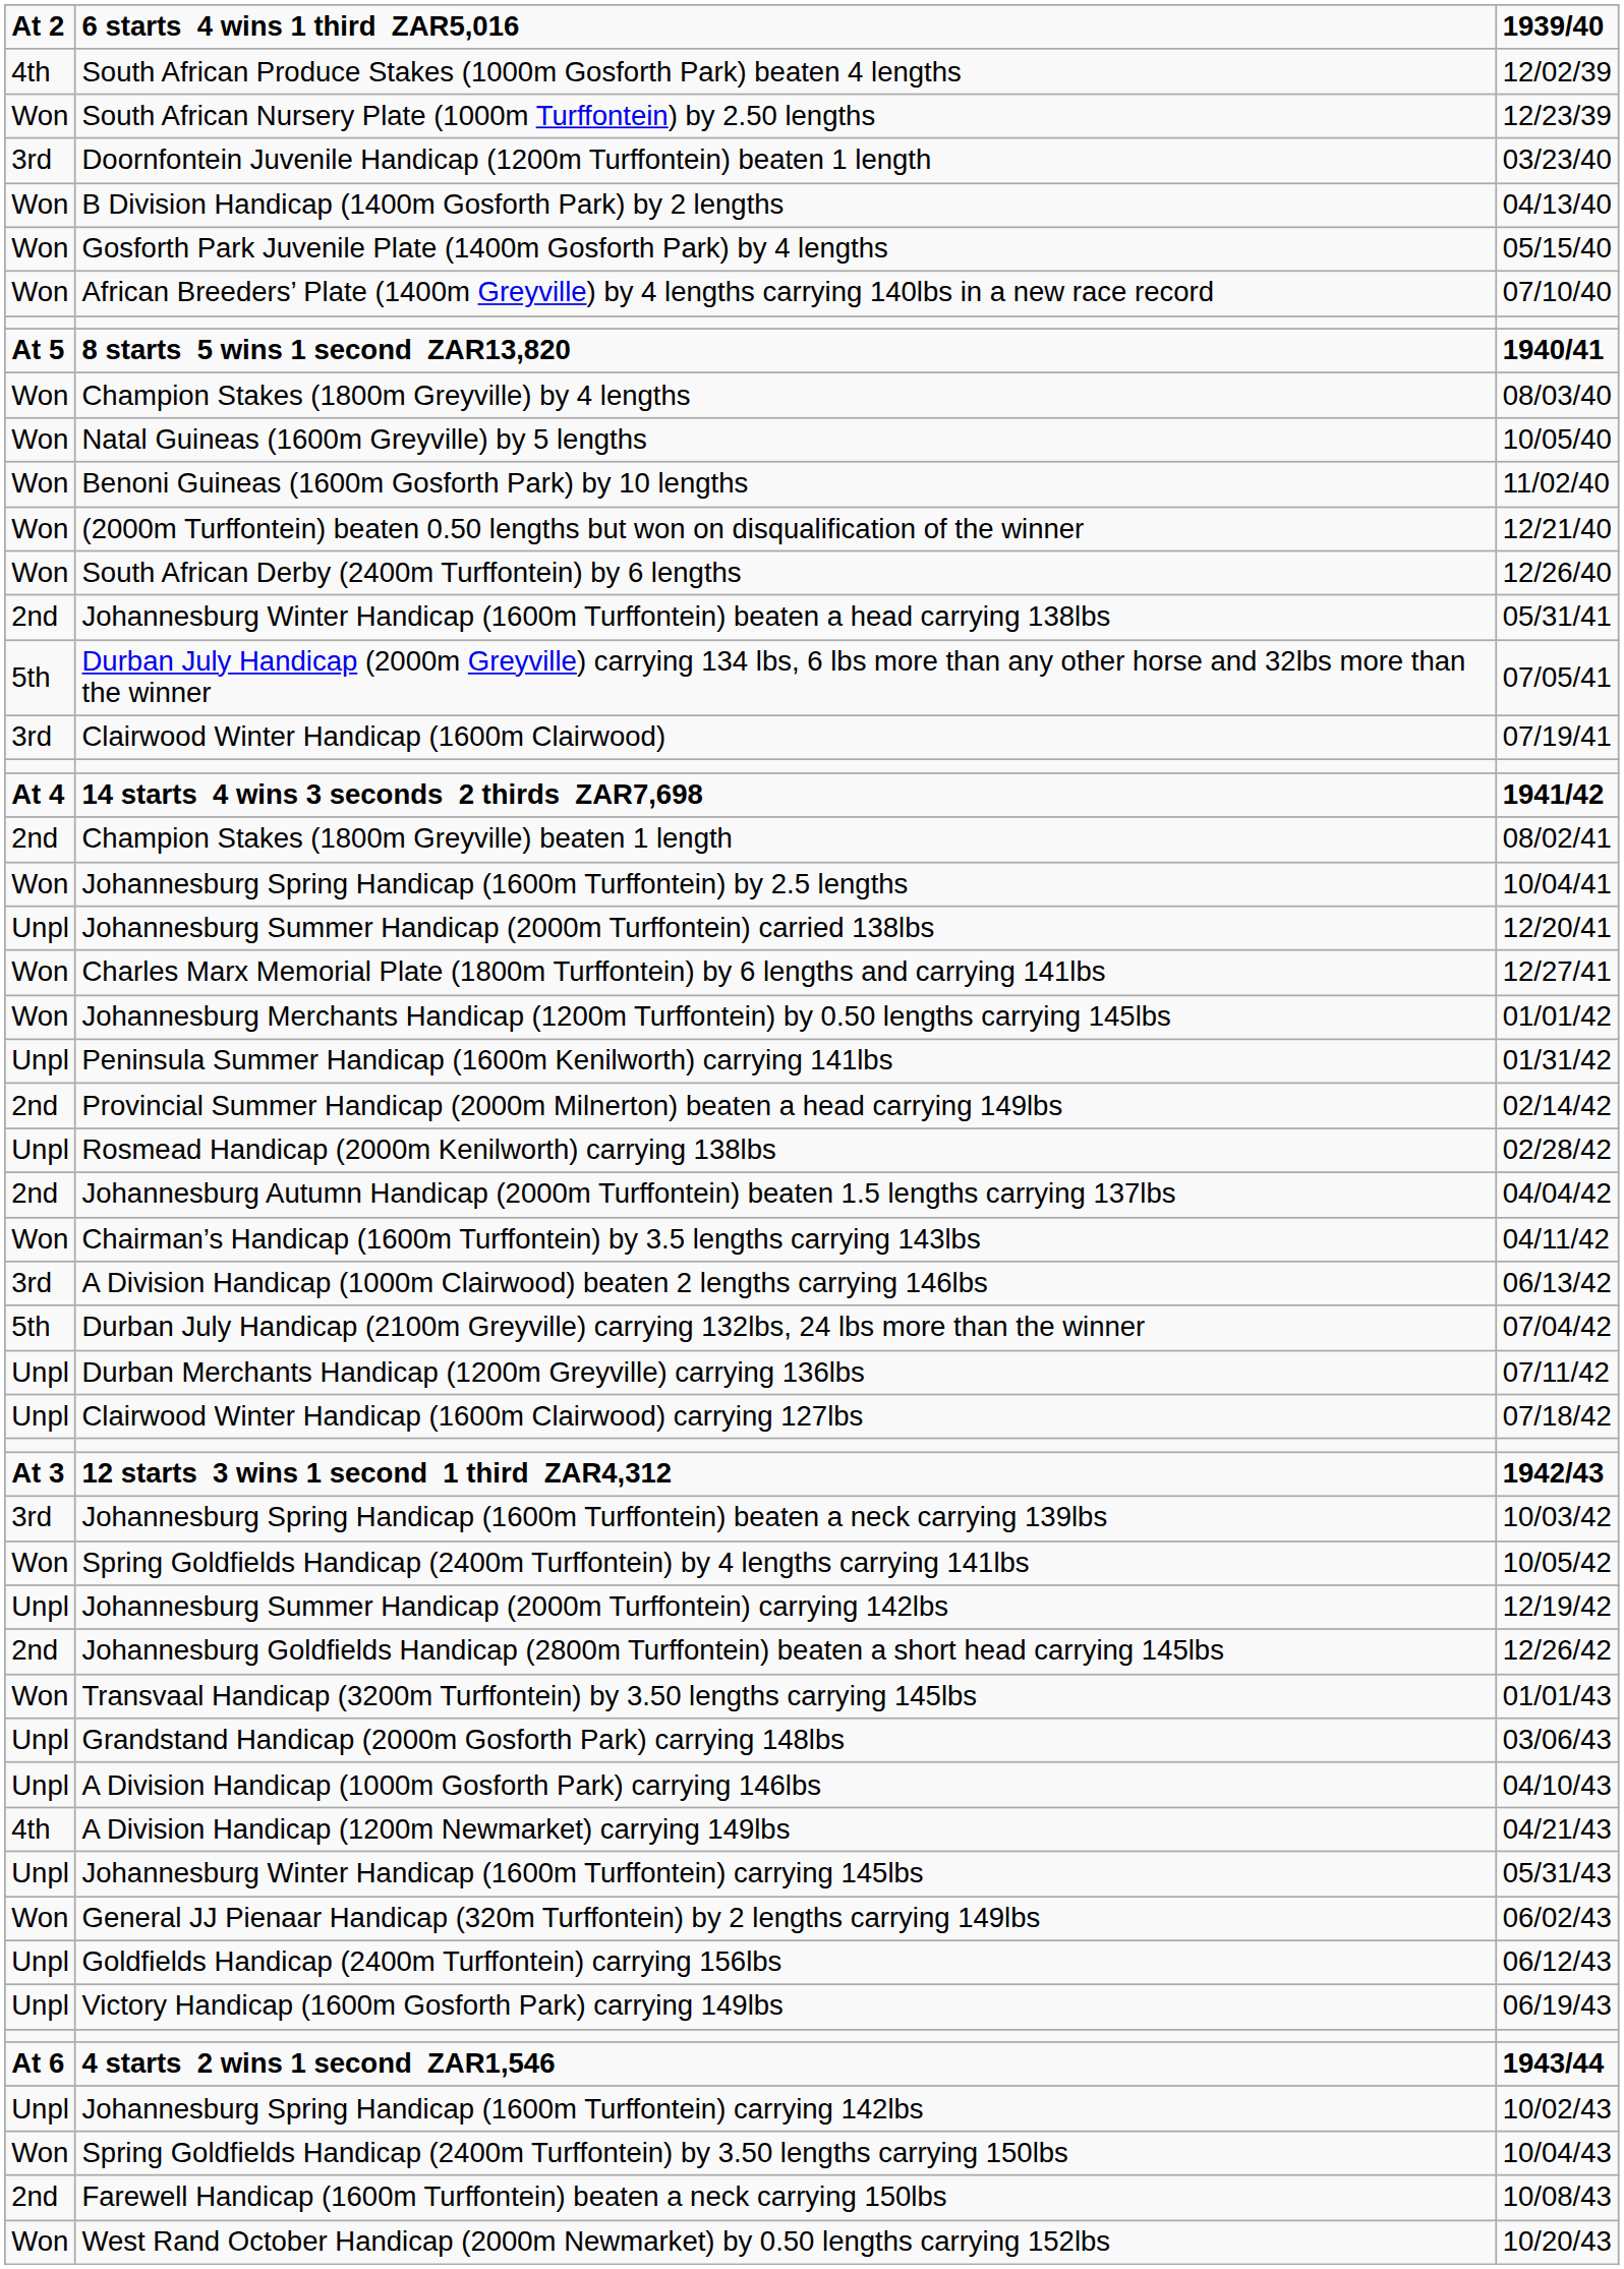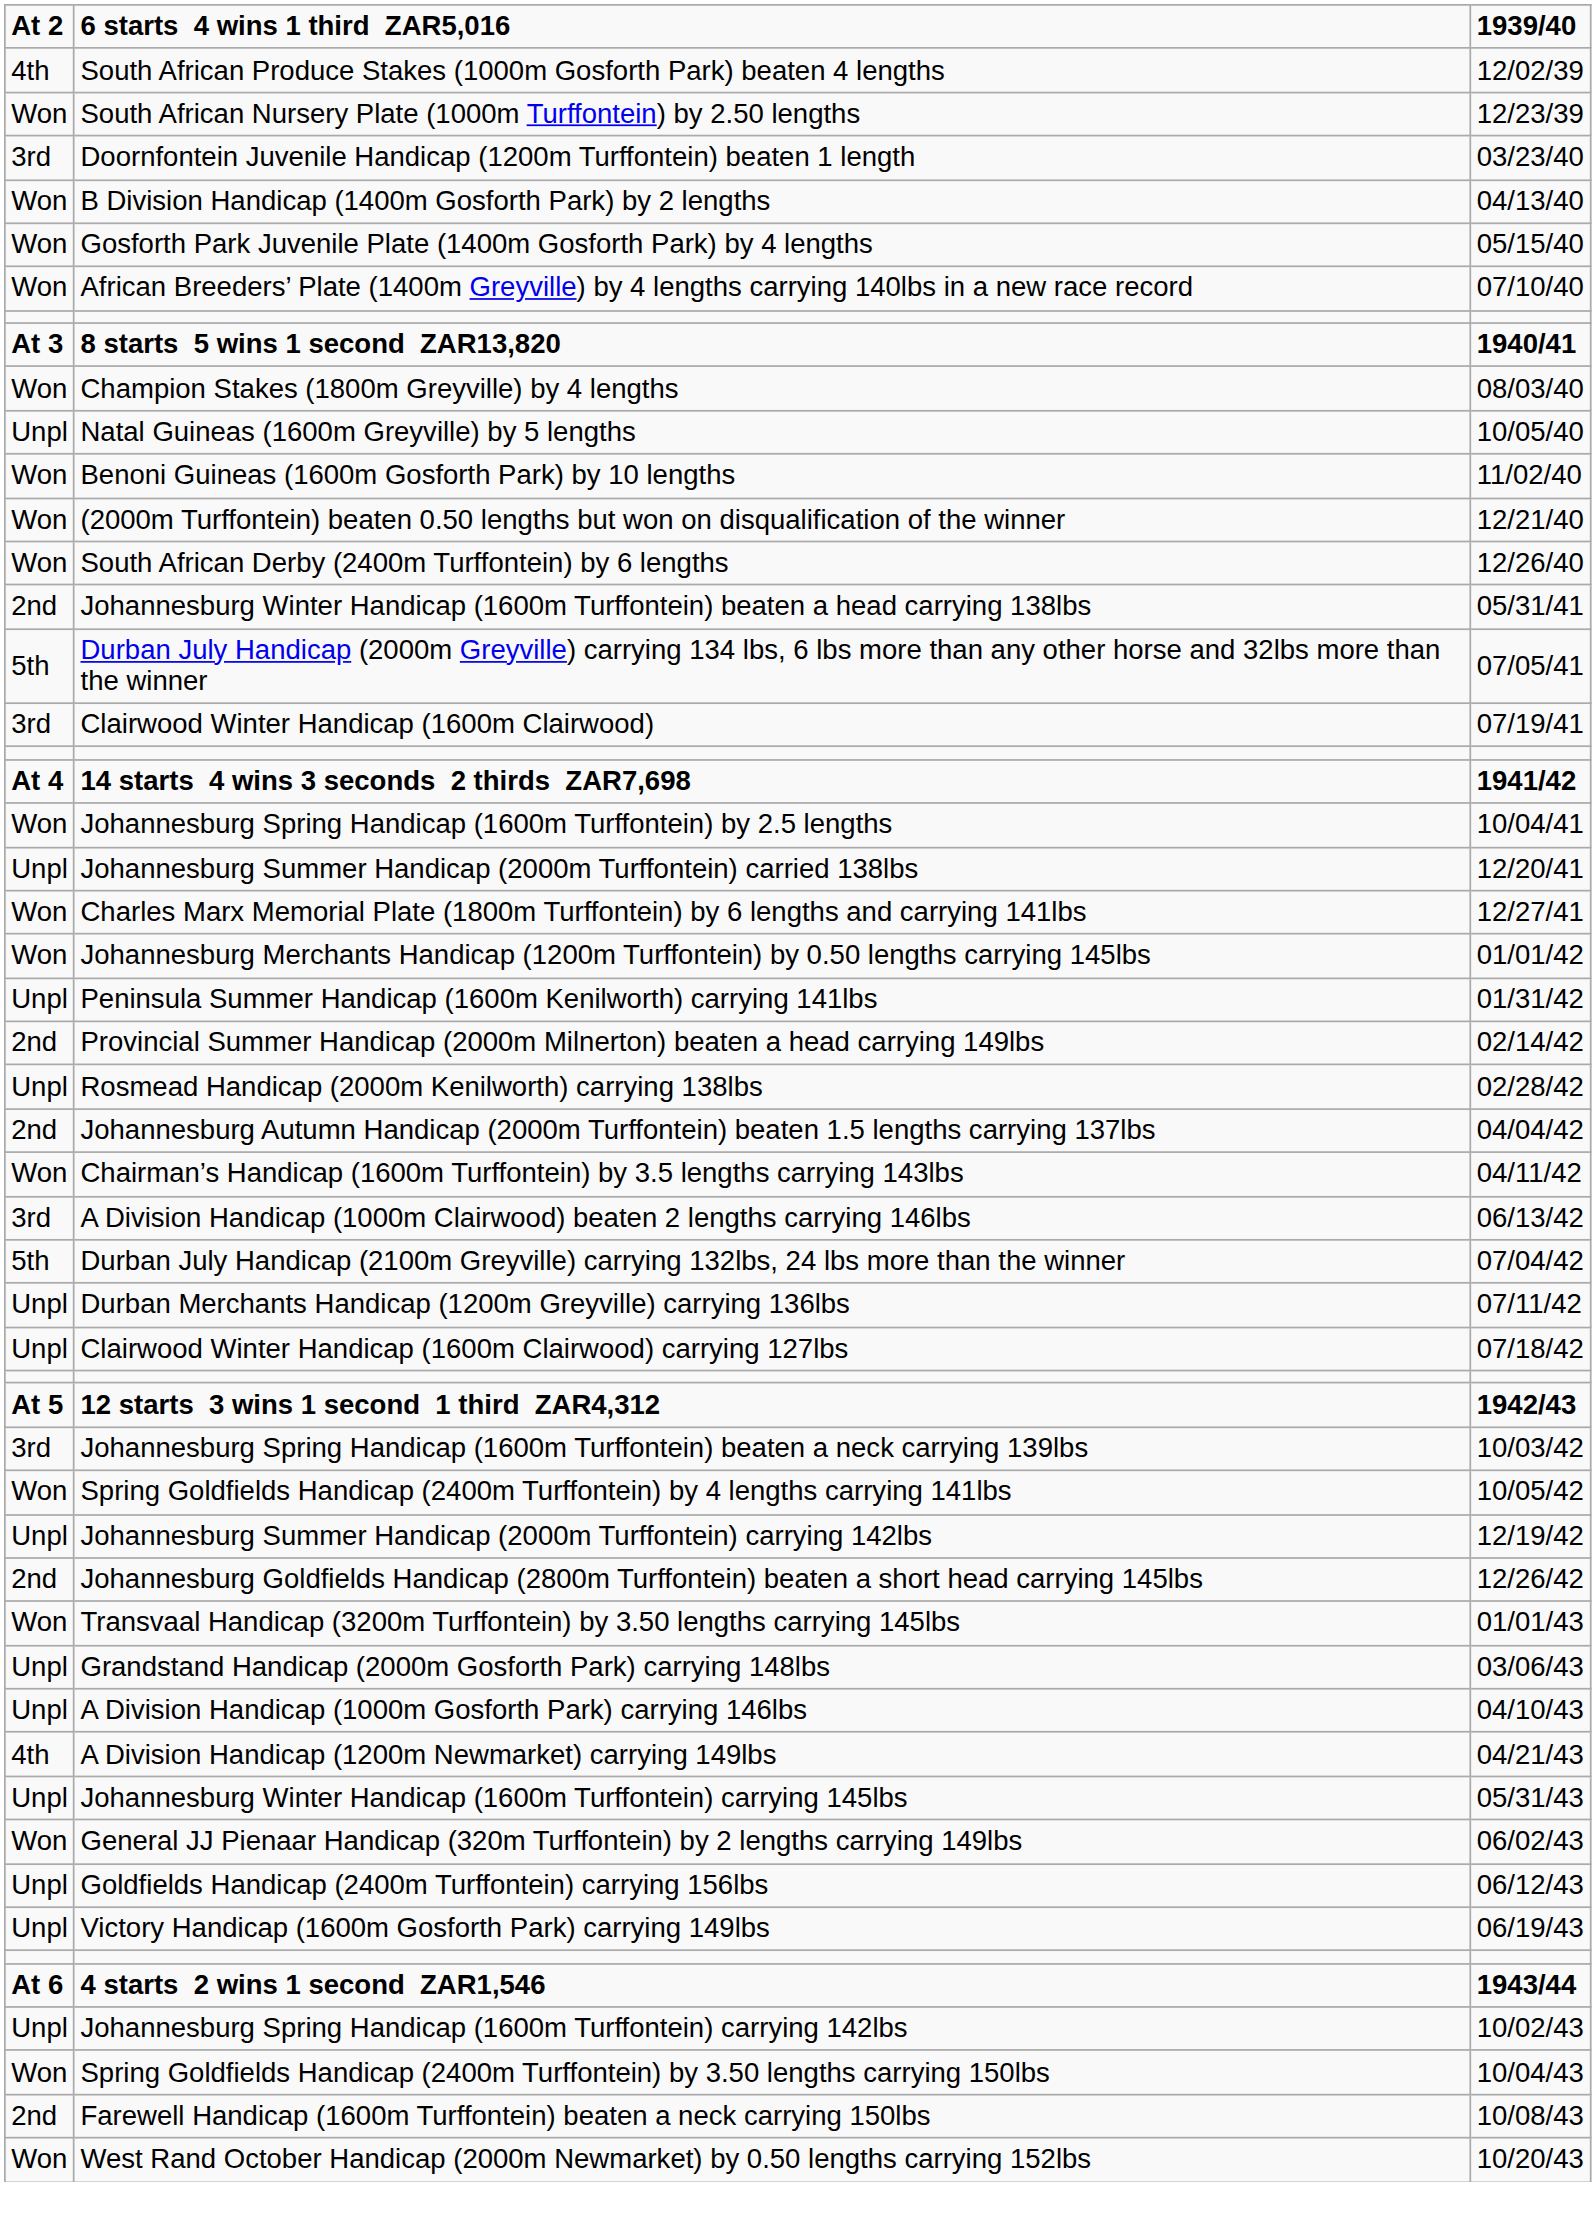8 starts 5 wins 1 second ZAR13,820 | At 2: At 5 -> At 3
Natal Guineas (1600m Greyville) by 5 lengths | At 2: Won -> Unpl
- row: 2nd | Champion Stakes (1800m Greyville) beaten 1 length | 08/02/41
12 starts 3 wins 1 second 1 third ZAR4,312 | At 2: At 3 -> At 5
